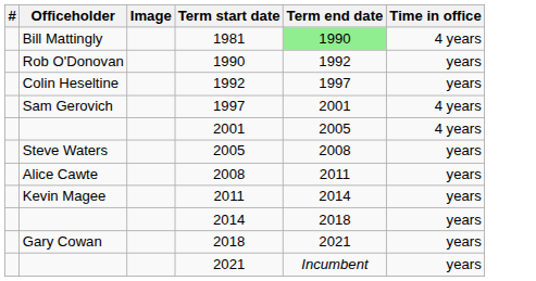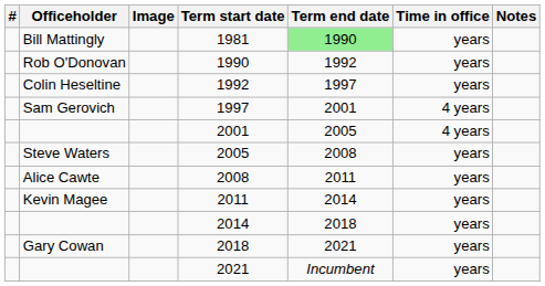+ column: Notes
1981 | Time in office: 4 years -> years
